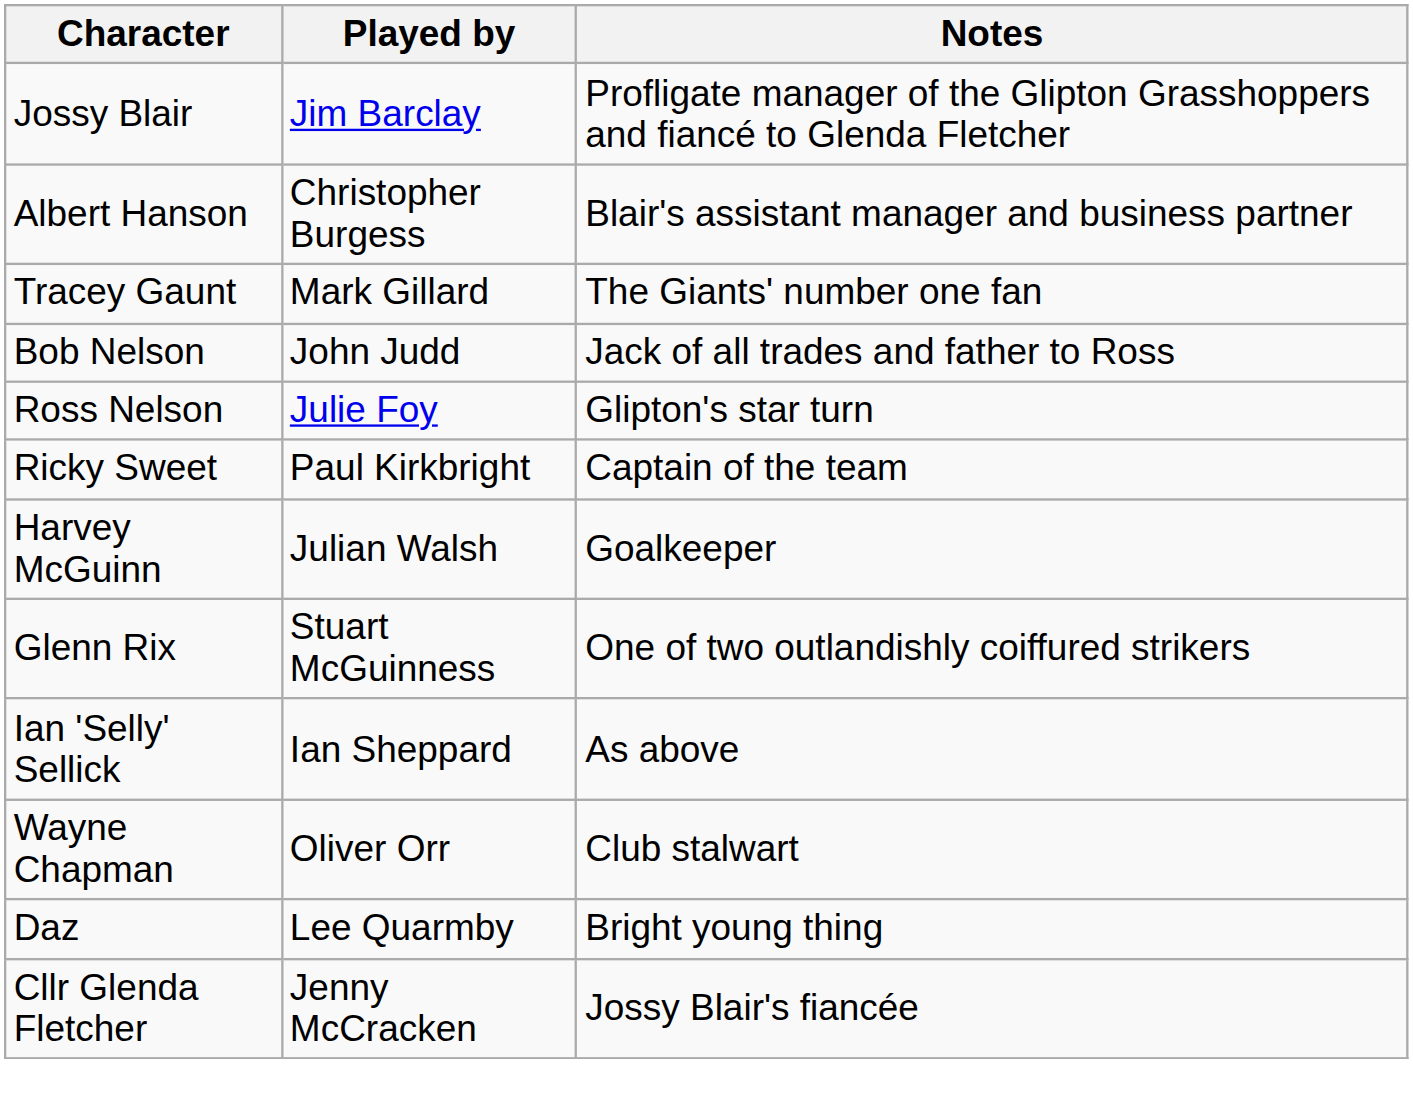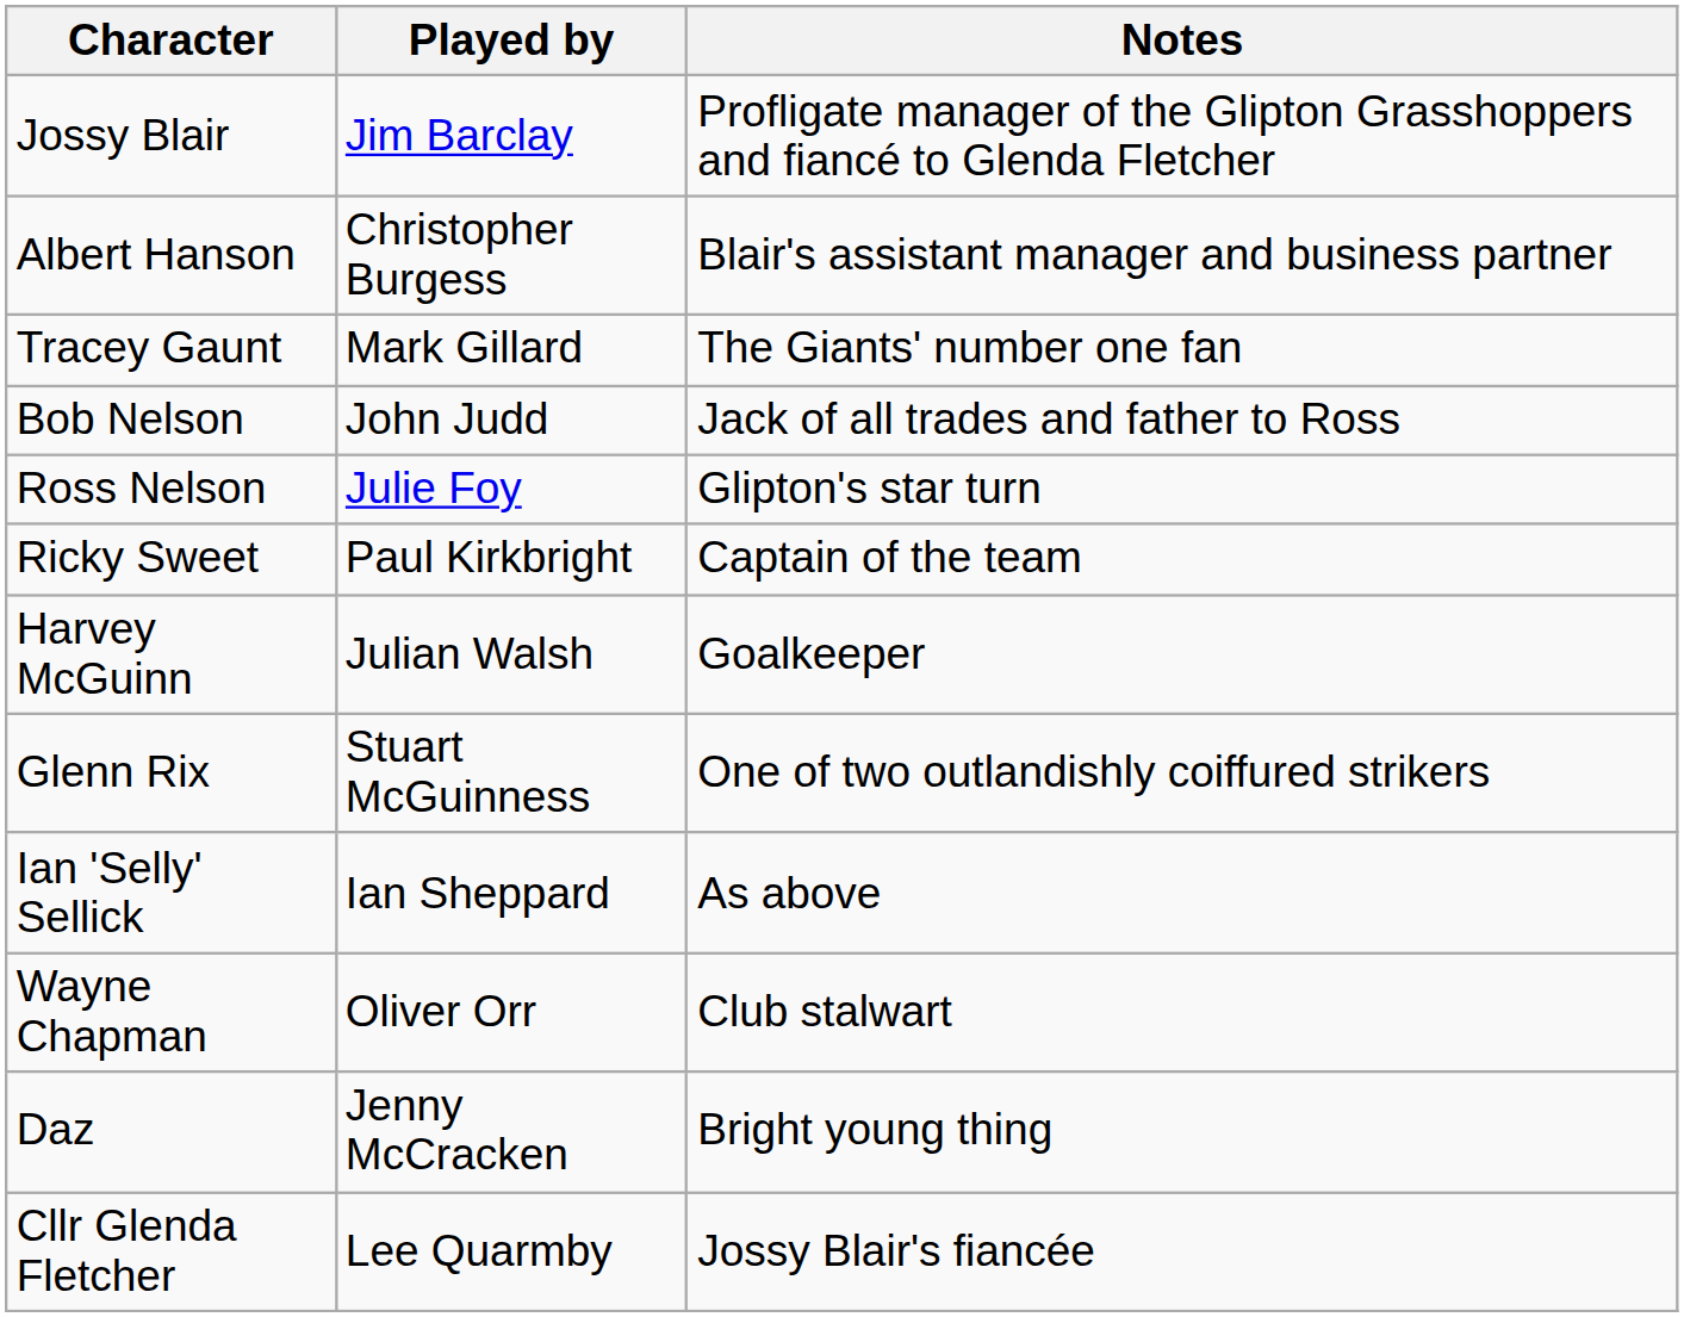Daz | Played by: Lee Quarmby -> Jenny McCracken
Cllr Glenda Fletcher | Played by: Jenny McCracken -> Lee Quarmby
